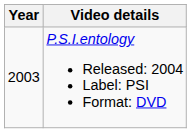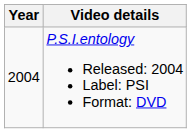P.S.I.entology Released: 2004 Label: PSI Format: DVD | Year: 2003 -> 2004
